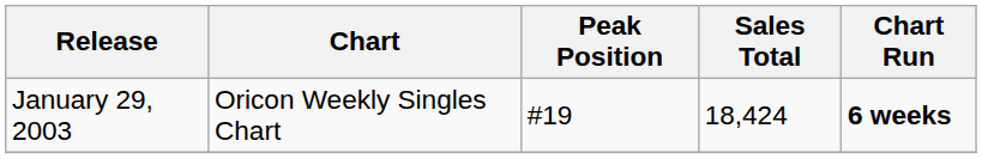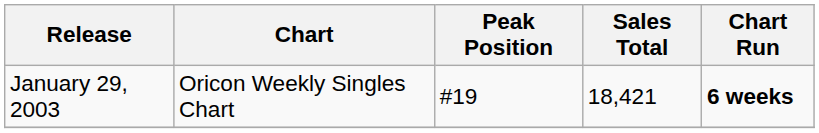January 29, 2003 | Sales Total: 18,424 -> 18,421
